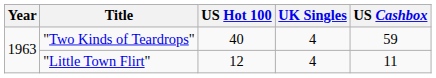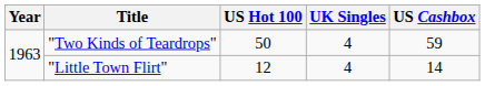"Two Kinds of Teardrops" | US Hot 100: 40 -> 50
"Little Town Flirt" | US Cashbox: 11 -> 14
